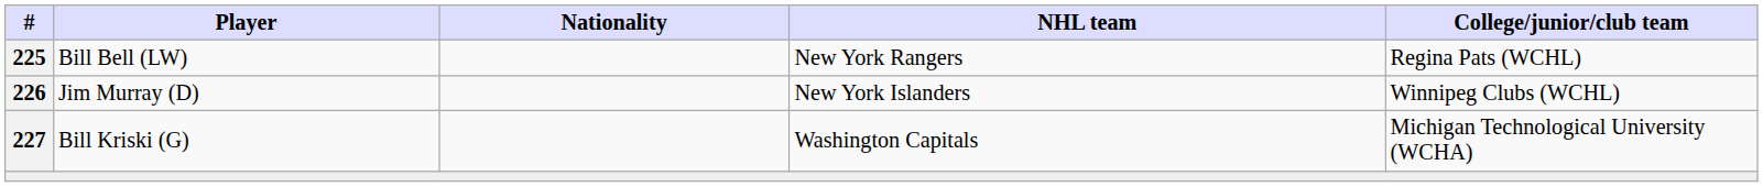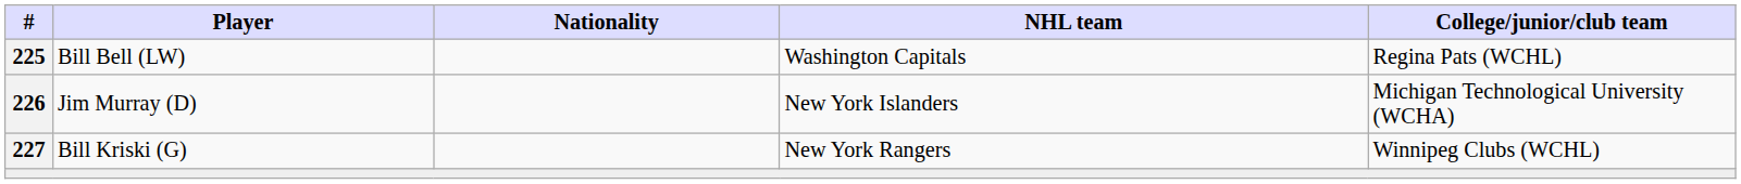Bill Bell (LW) | NHL team: New York Rangers -> Washington Capitals
Jim Murray (D) | College/junior/club team: Winnipeg Clubs (WCHL) -> Michigan Technological University (WCHA)
Bill Kriski (G) | NHL team: Washington Capitals -> New York Rangers
Bill Kriski (G) | College/junior/club team: Michigan Technological University (WCHA) -> Winnipeg Clubs (WCHL)
